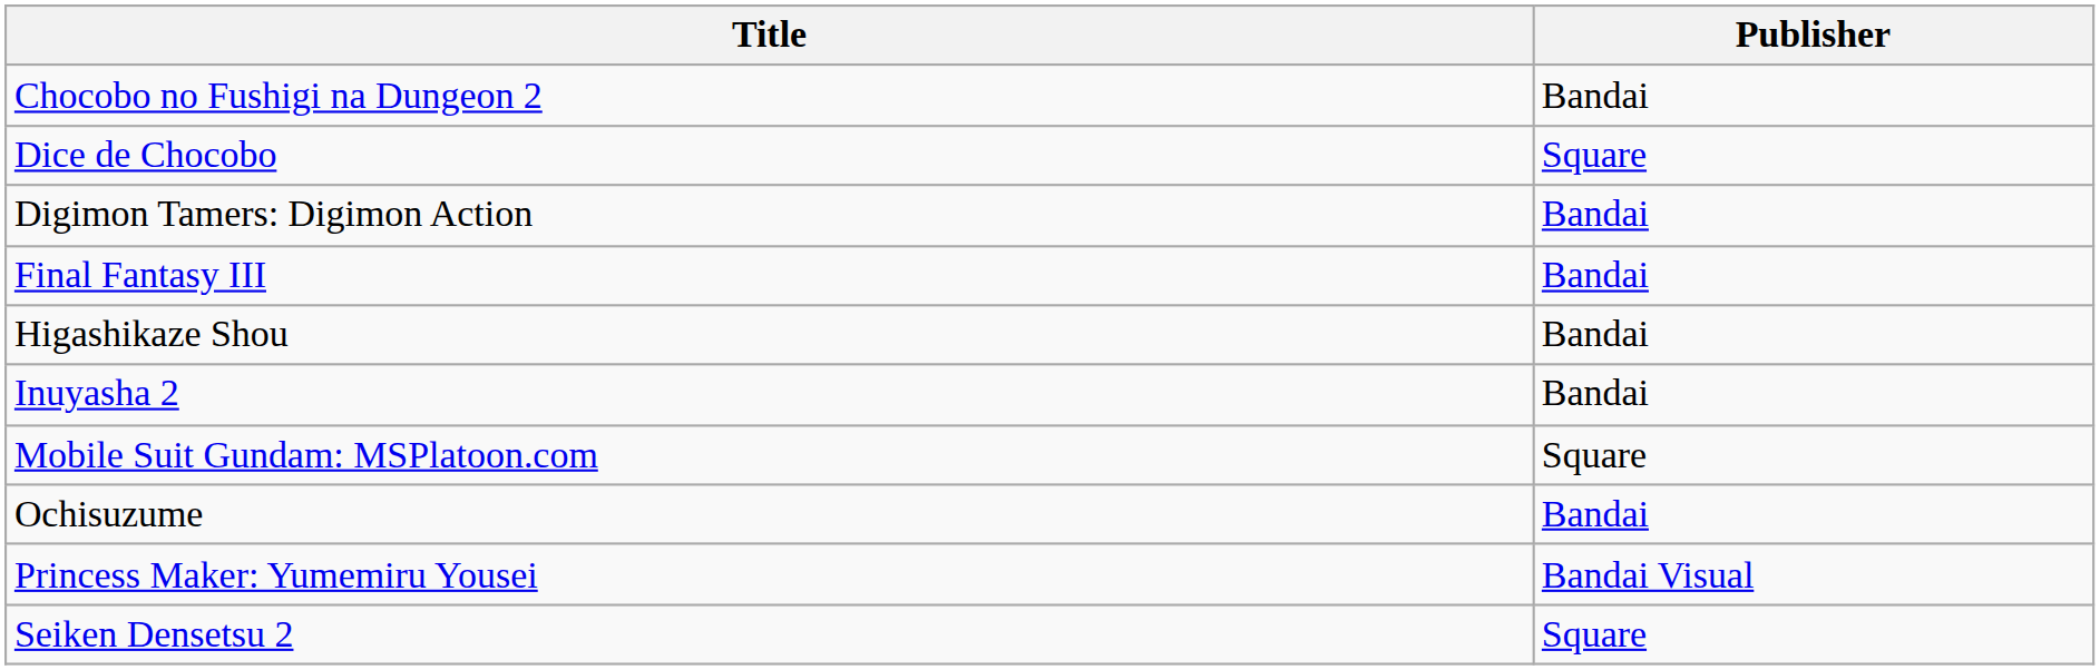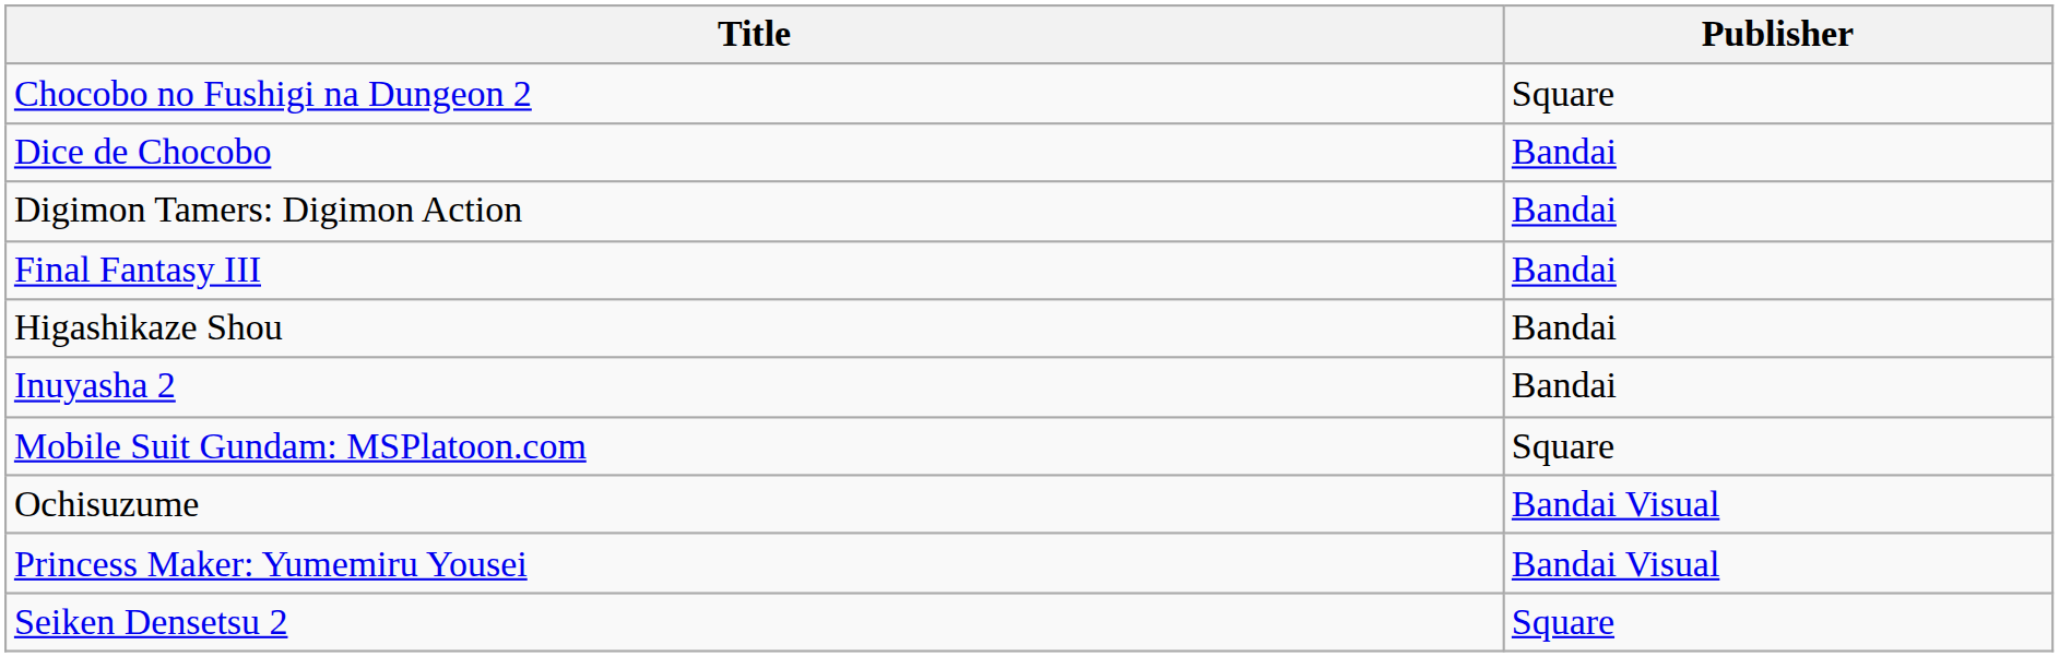Chocobo no Fushigi na Dungeon 2 | Publisher: Bandai -> Square
Dice de Chocobo | Publisher: Square -> Bandai
Ochisuzume | Publisher: Bandai -> Bandai Visual
